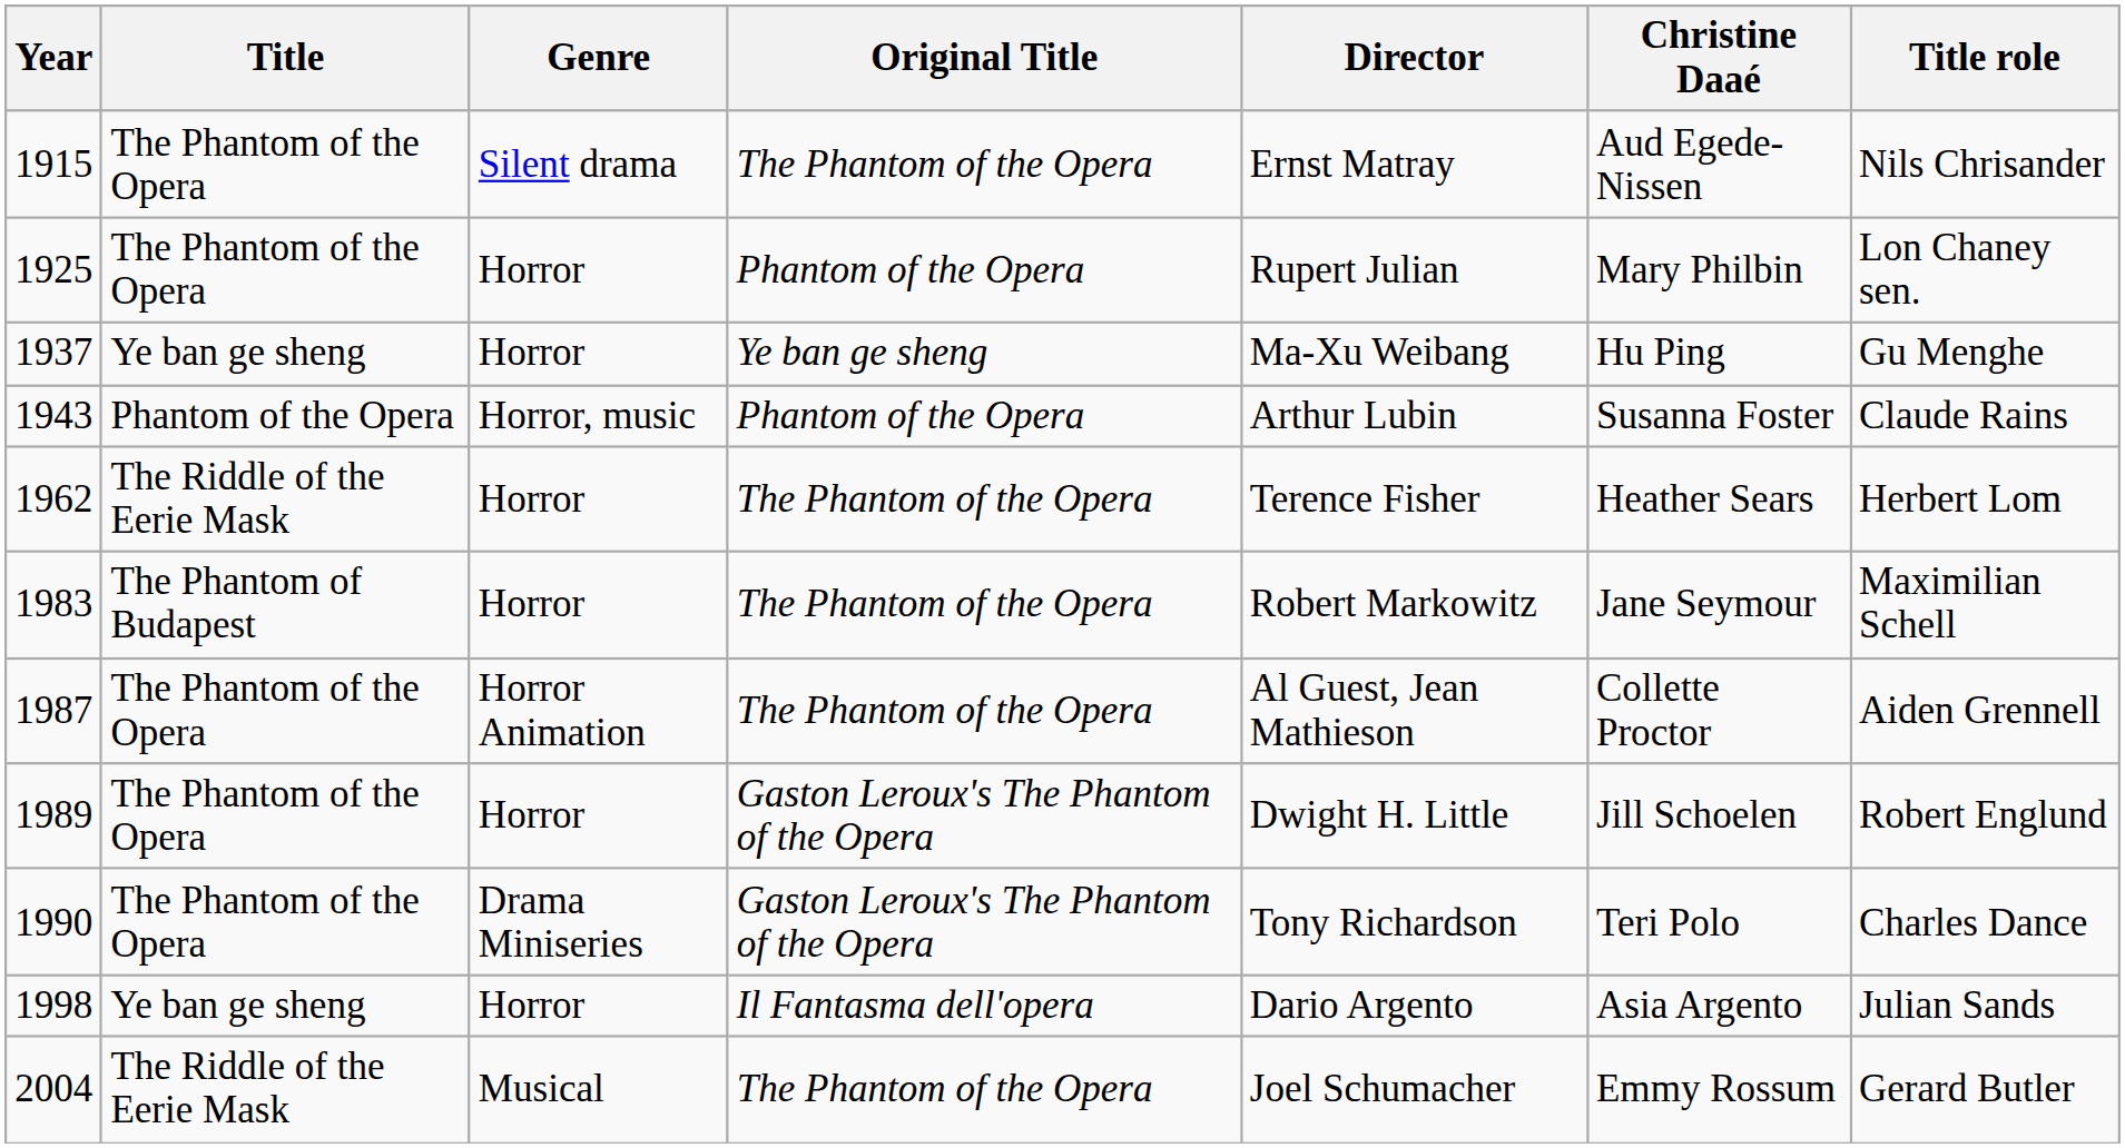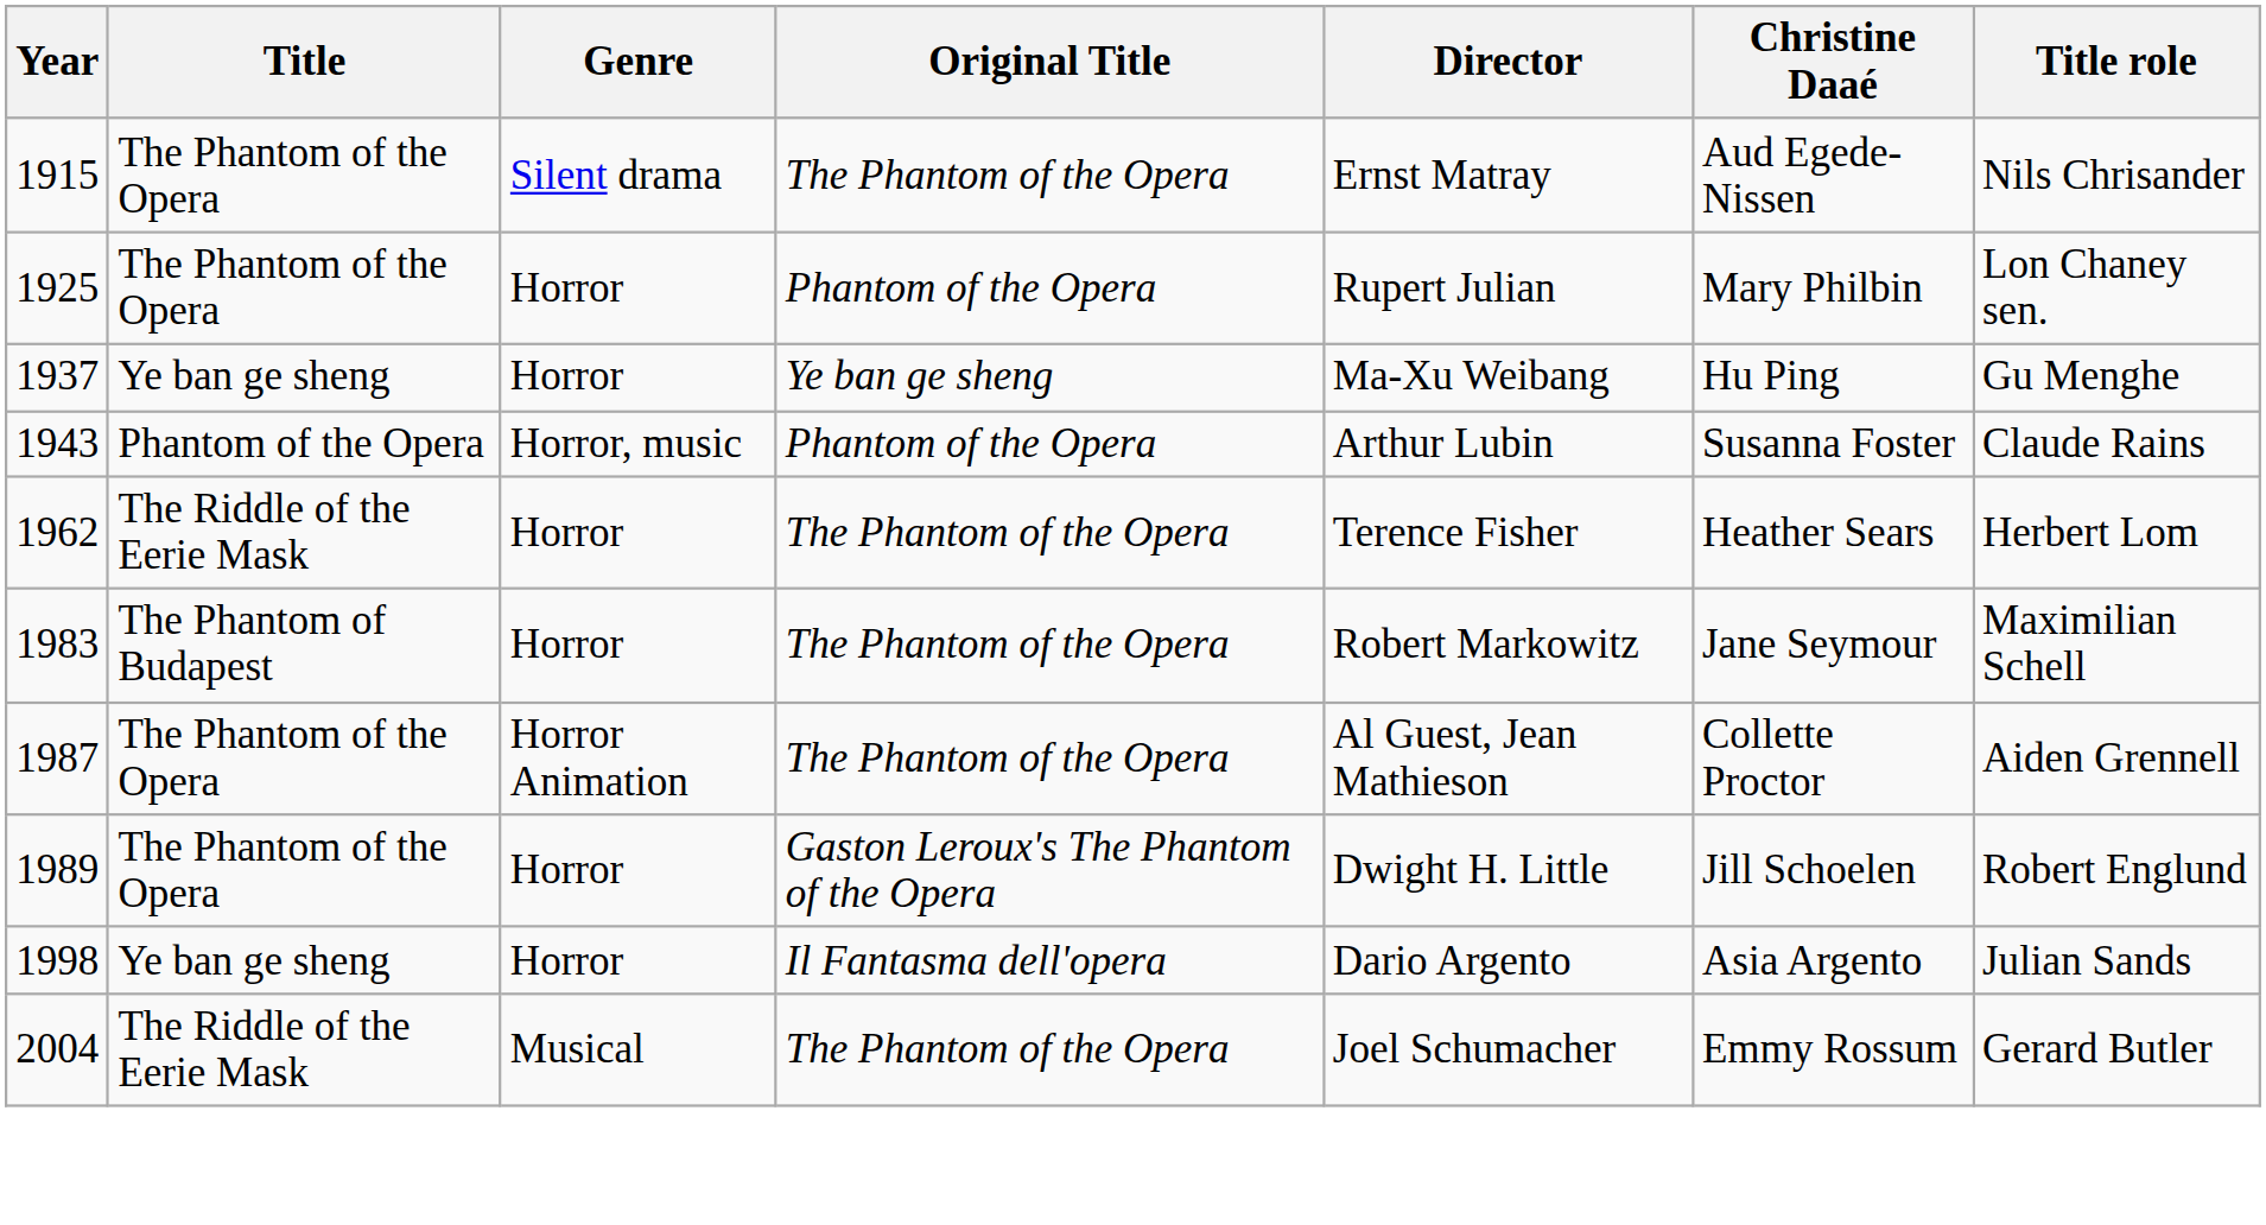- row: 1990 | The Phantom of the Opera | Drama Miniseries | Gaston Leroux's The Phantom of the Opera | Tony Richardson | Teri Polo | Charles Dance
